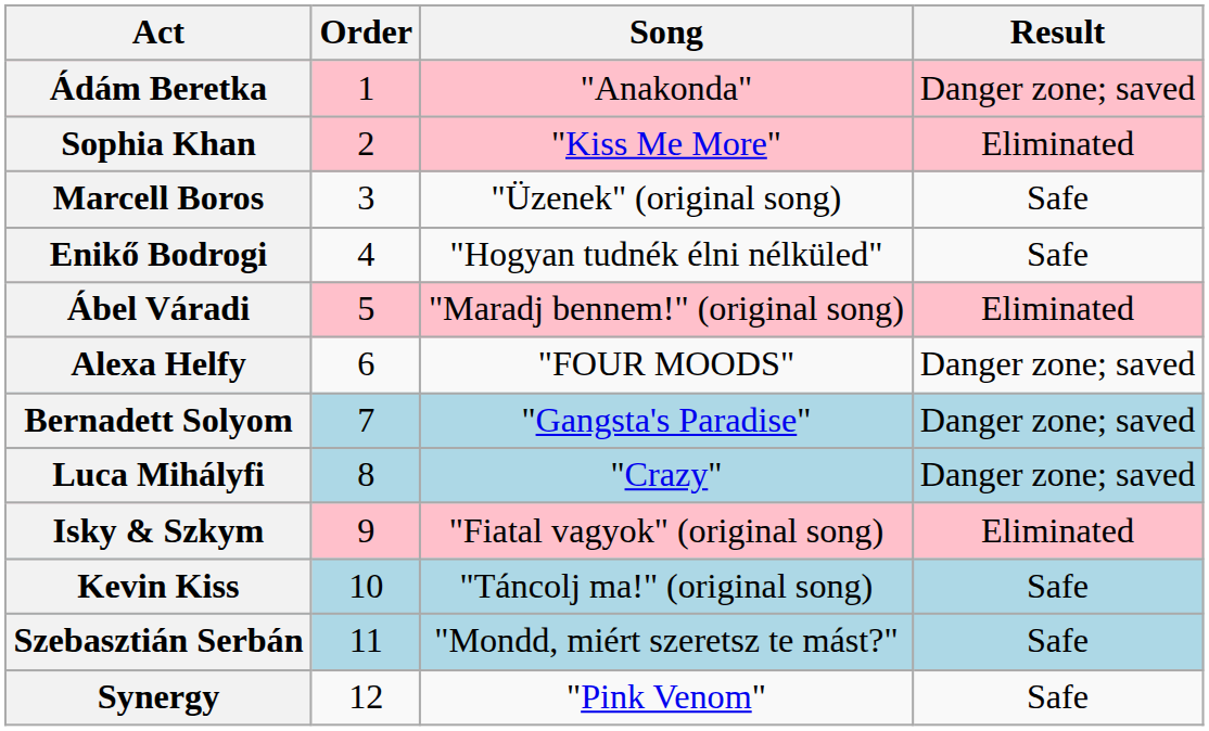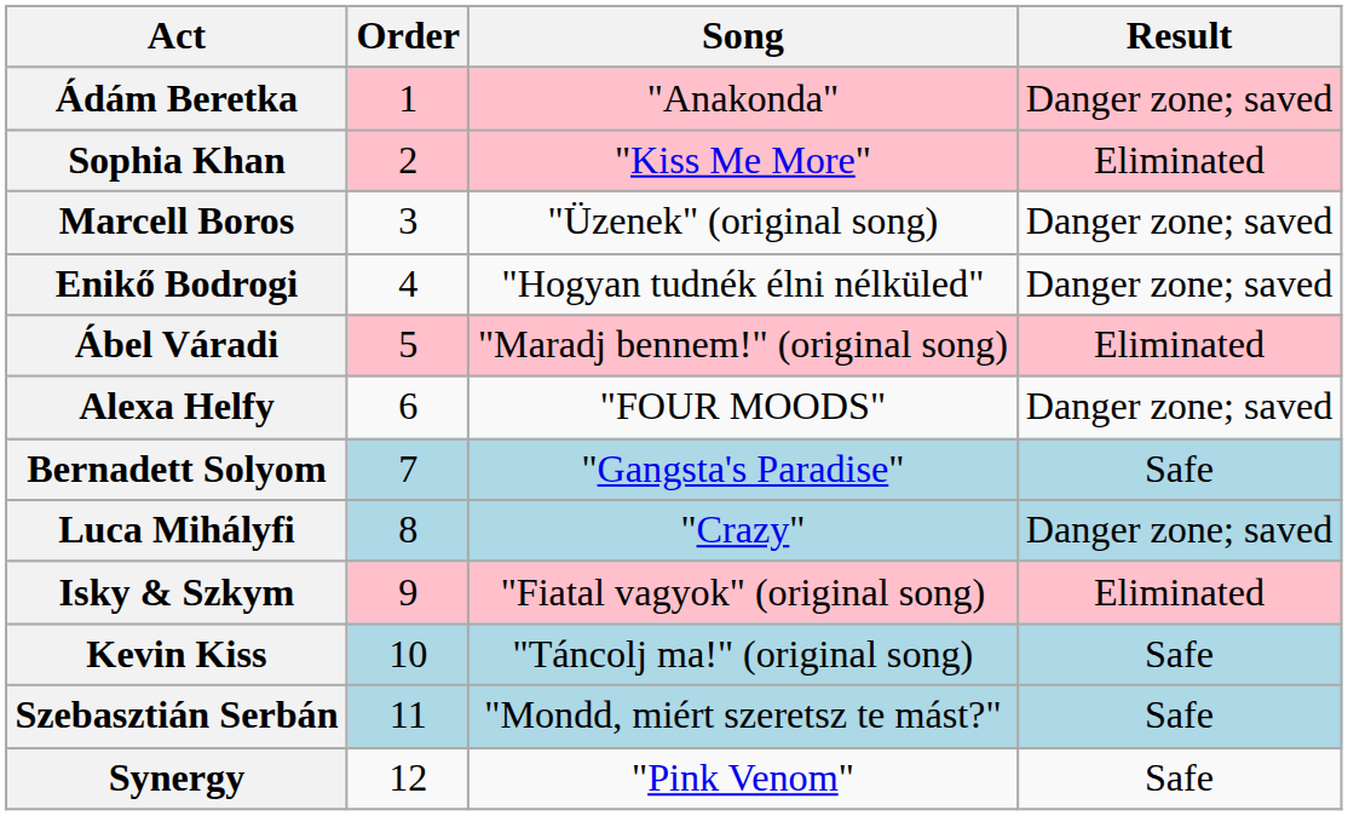Marcell Boros | Result: Safe -> Danger zone; saved
Enikő Bodrogi | Result: Safe -> Danger zone; saved
Bernadett Solyom | Result: Danger zone; saved -> Safe
